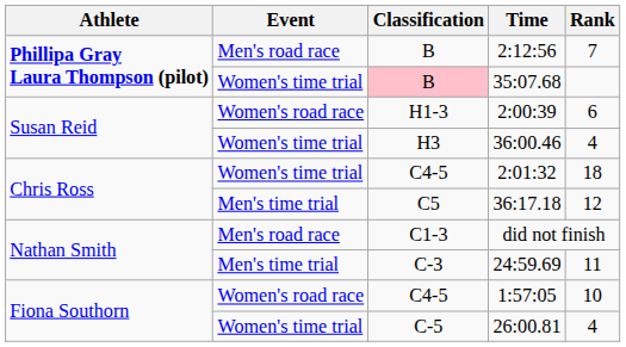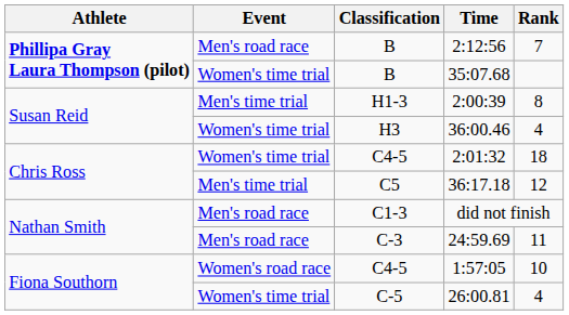35:07.68 | Classification: pink background -> no background
2:00:39 | Event: Women's road race -> Men's time trial
2:00:39 | Rank: 6 -> 8
24:59.69 | Event: Men's time trial -> Men's road race
